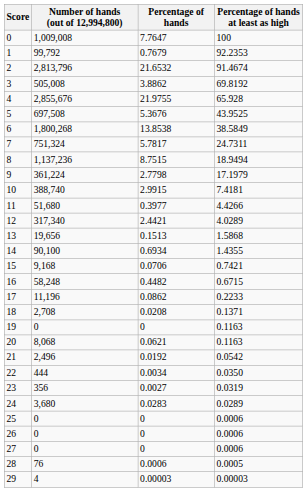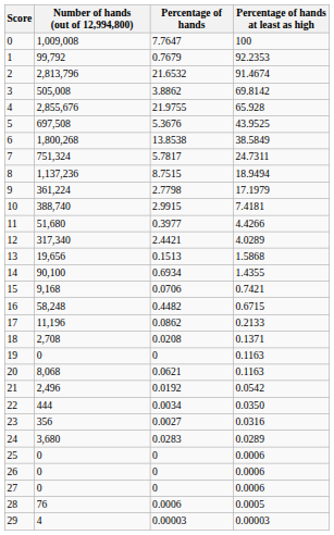3 | Percentage of hands at least as high: 69.8192 -> 69.8142
17 | Percentage of hands at least as high: 0.2233 -> 0.2133
23 | Percentage of hands at least as high: 0.0319 -> 0.0316
